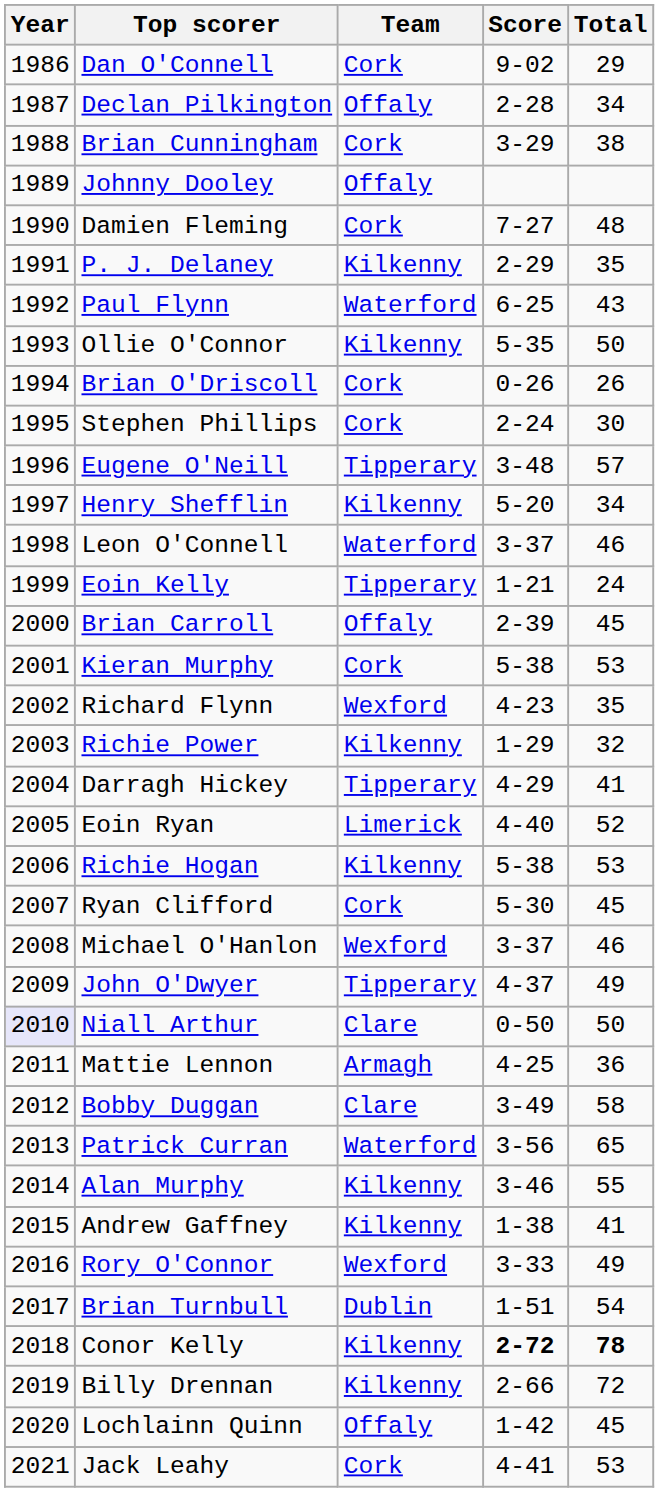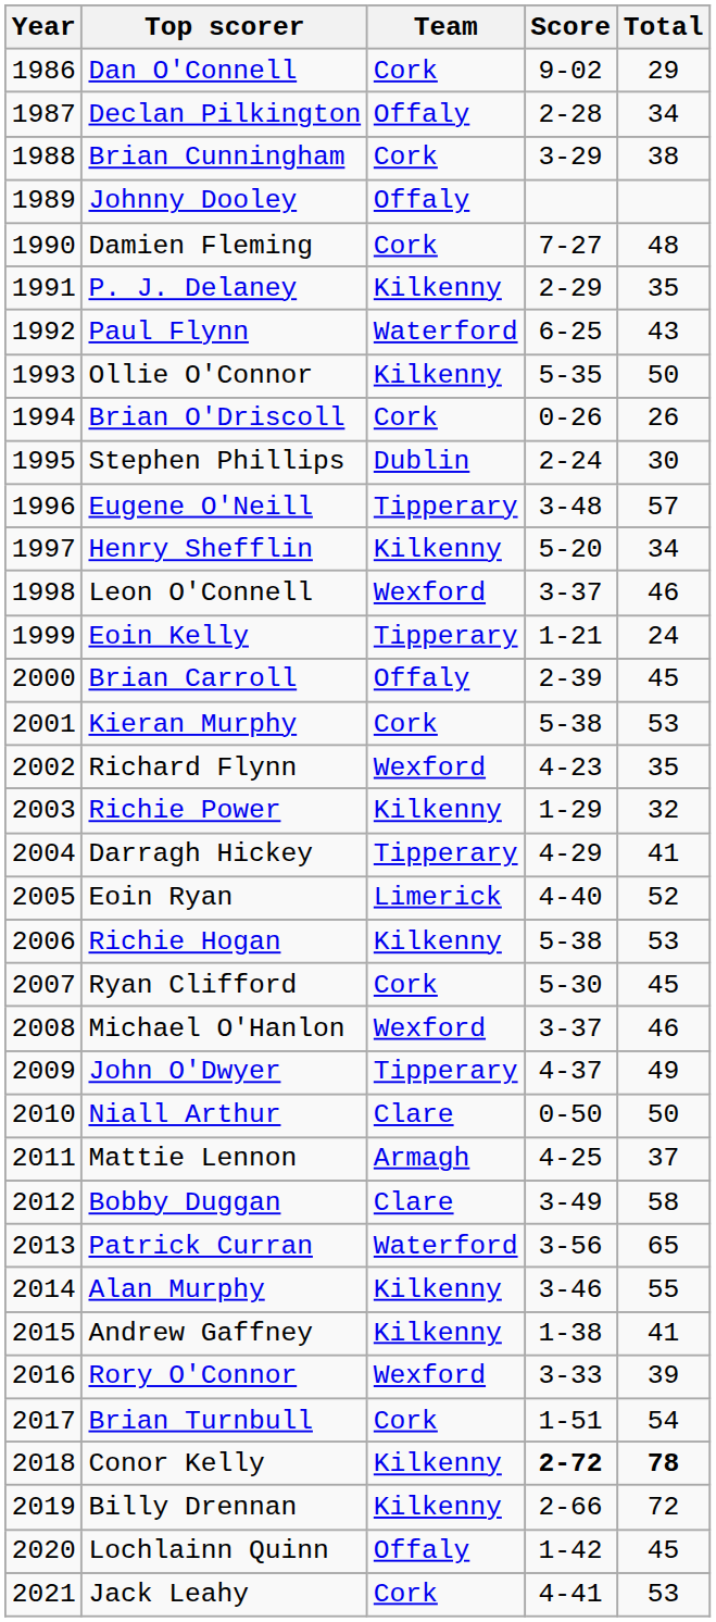Stephen Phillips | Team: Cork -> Dublin
Leon O'Connell | Team: Waterford -> Wexford
Niall Arthur | Year: lavender background -> no background
Mattie Lennon | Total: 36 -> 37
Rory O'Connor | Total: 49 -> 39
Brian Turnbull | Team: Dublin -> Cork
